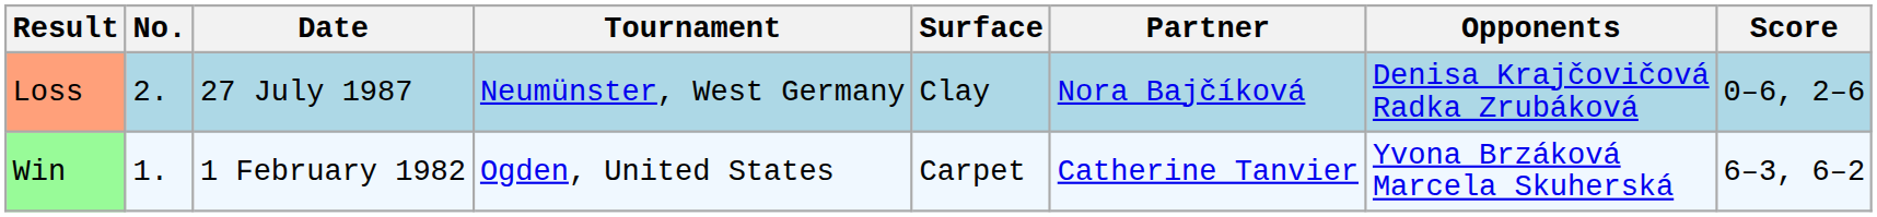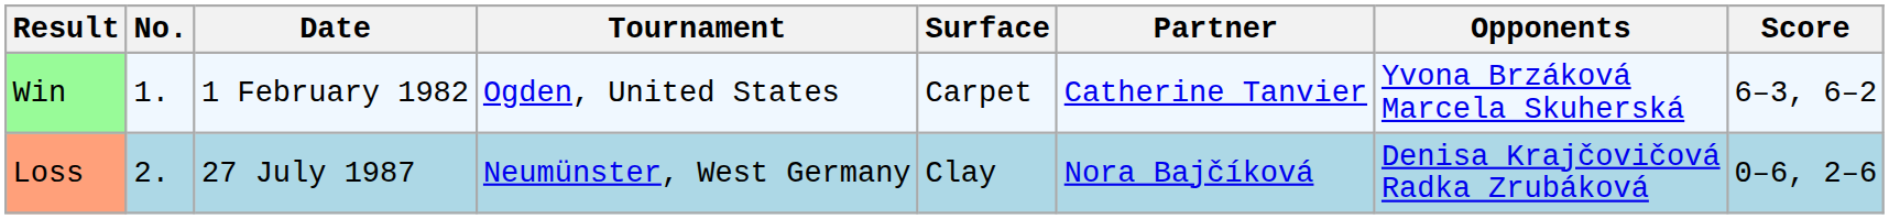rows swapped: Win <-> Loss
